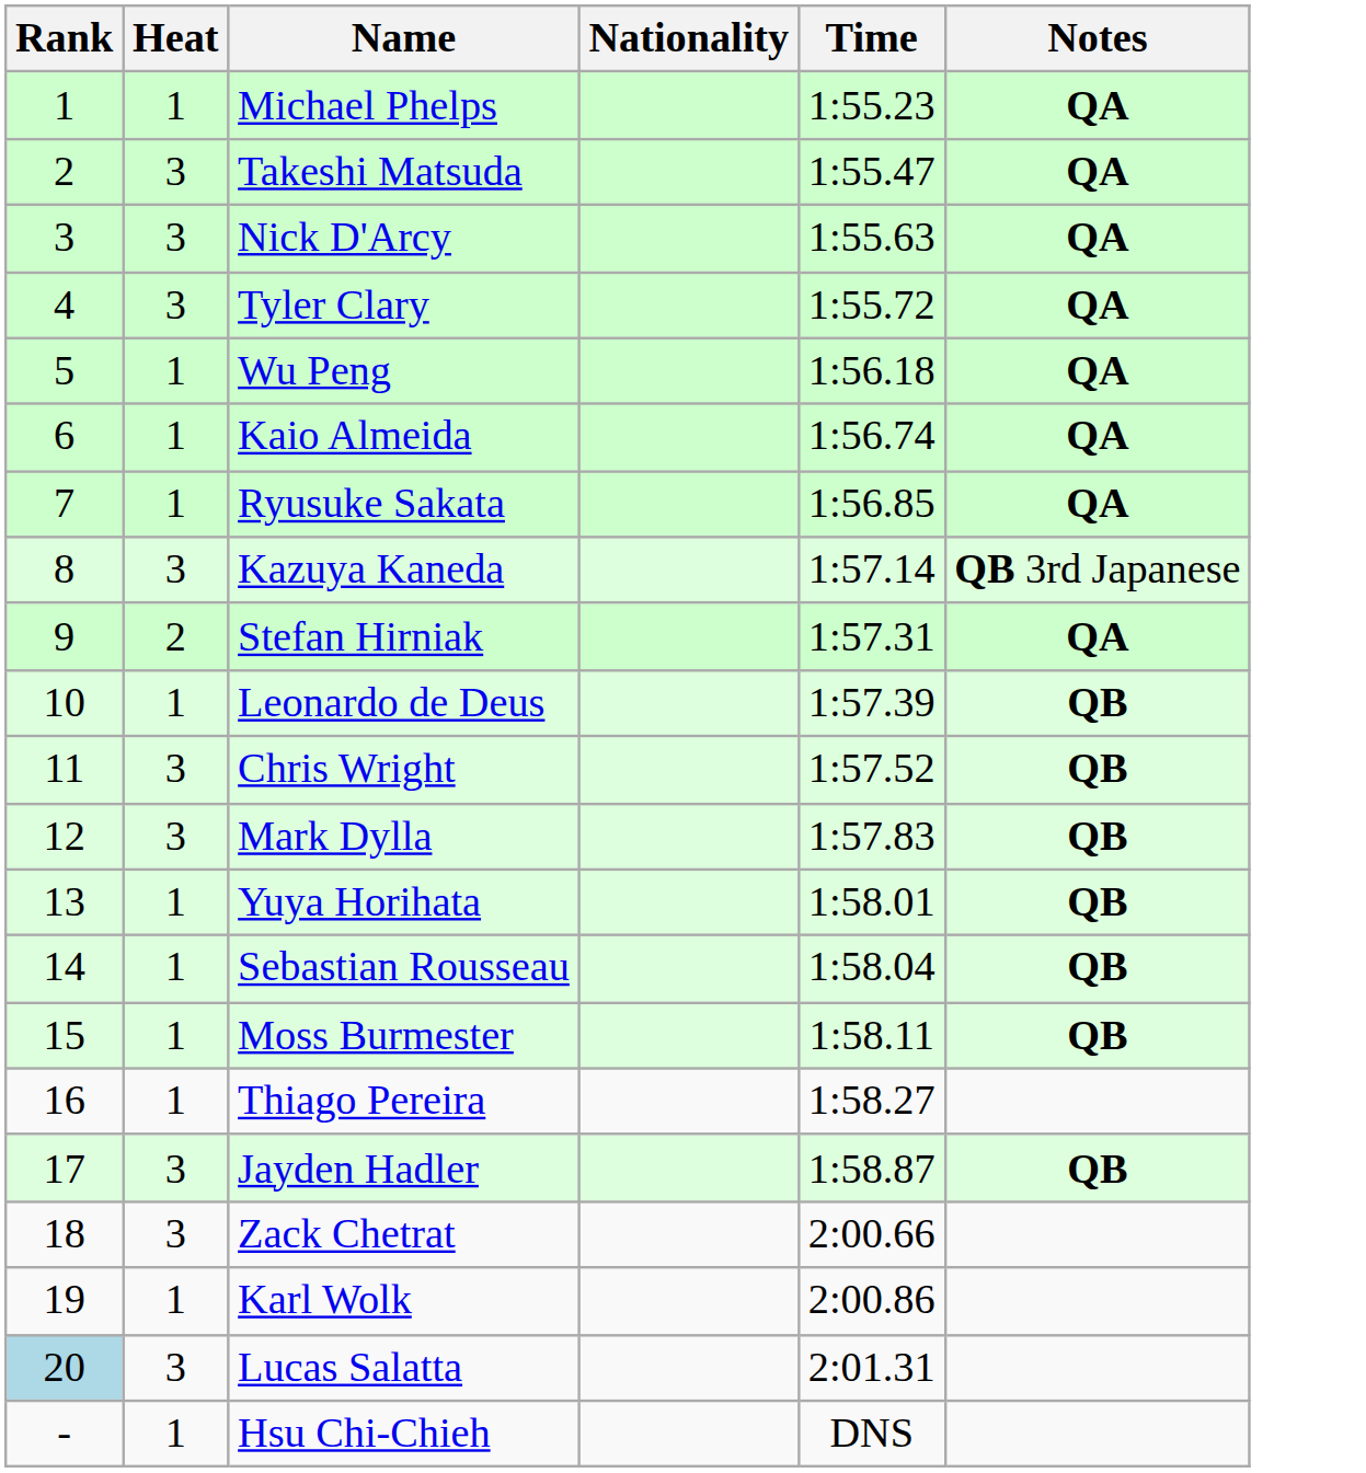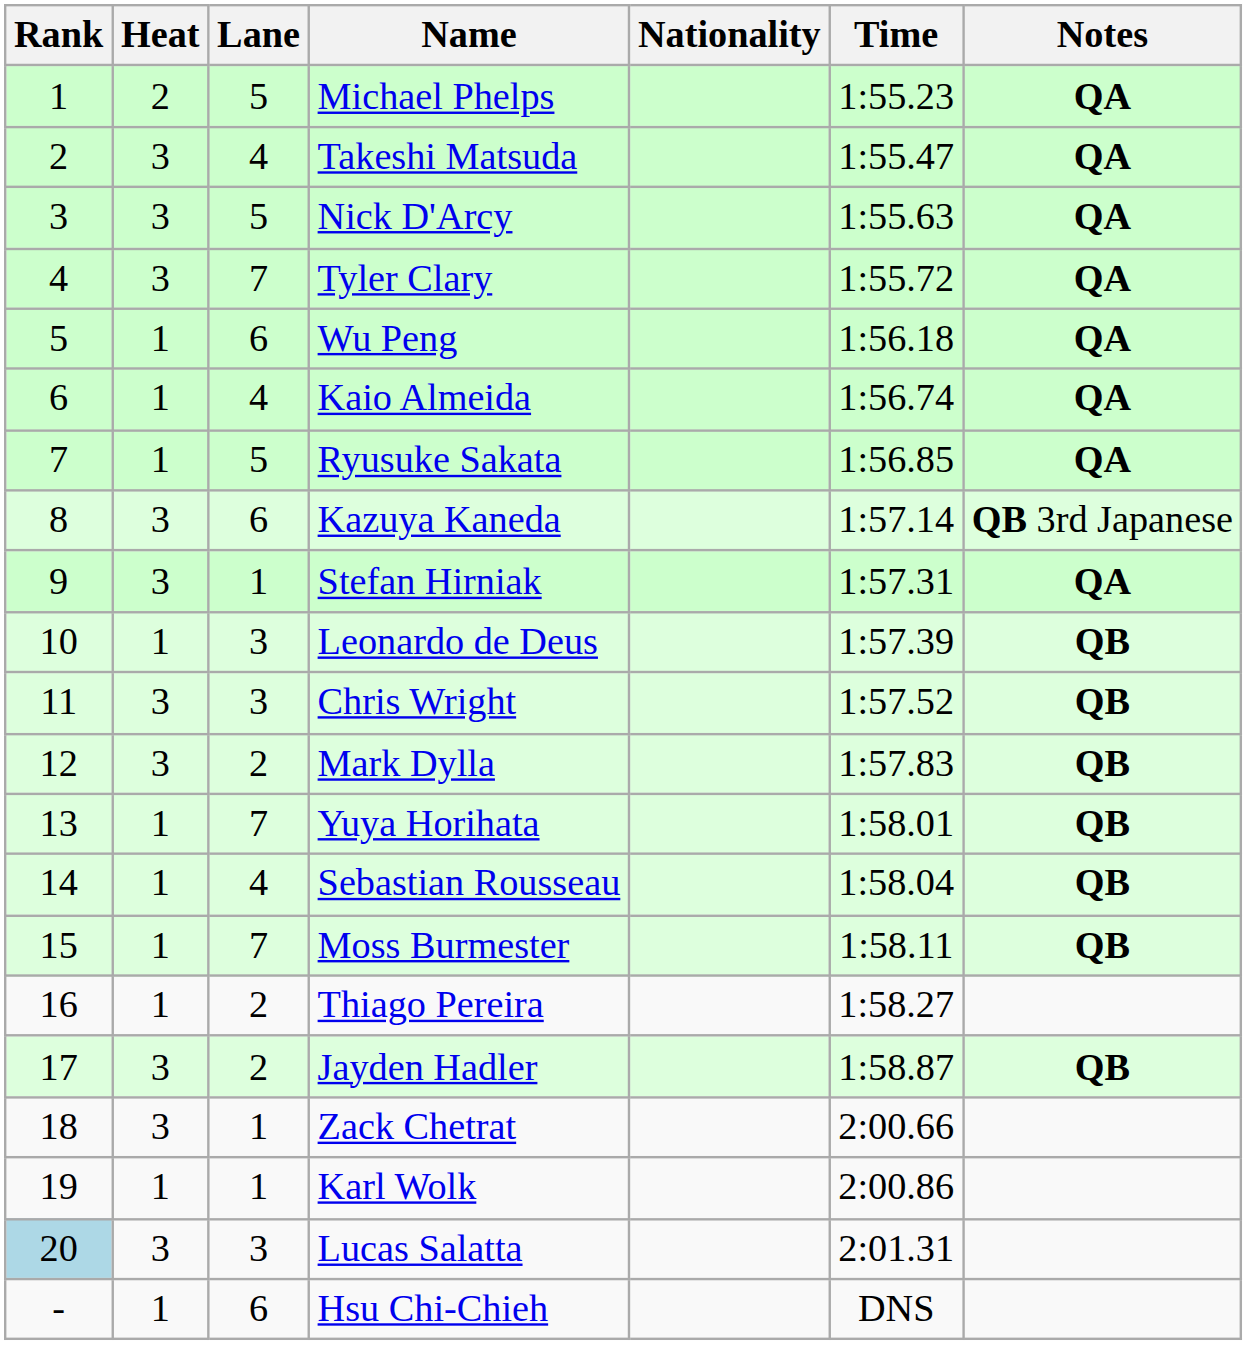+ column: Lane | 5 | 4 | 5 | 7 | 6 | 4 | 5 | 6 | 1 | 3 | 3 | 2 | 7 | 4 | 7 | 2 | 2 | 1 | 1 | 3 | 6
Michael Phelps | Heat: 1 -> 2
Stefan Hirniak | Heat: 2 -> 3
